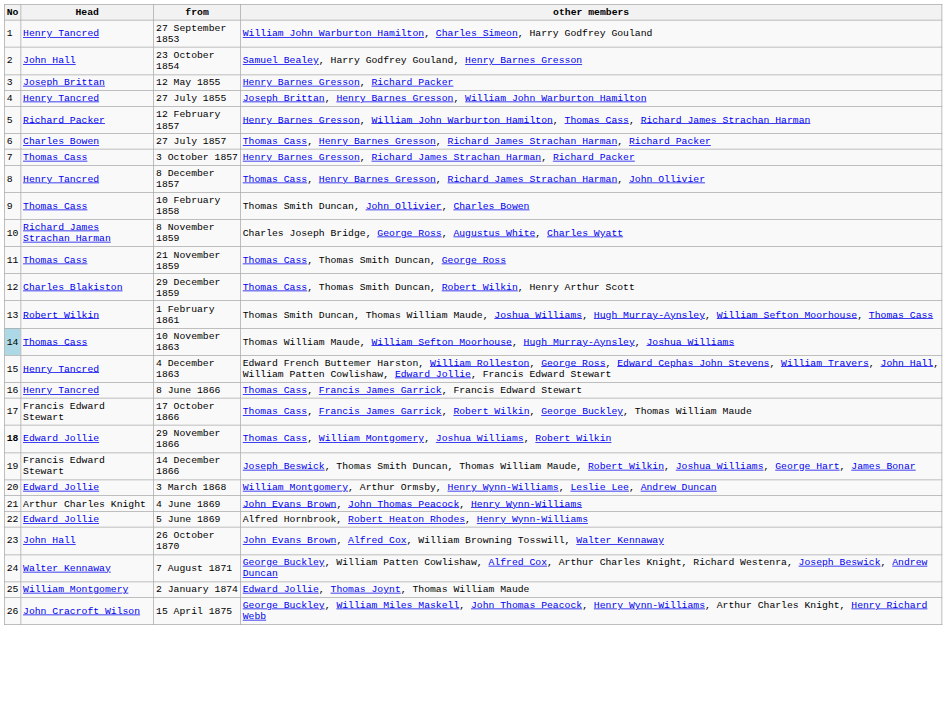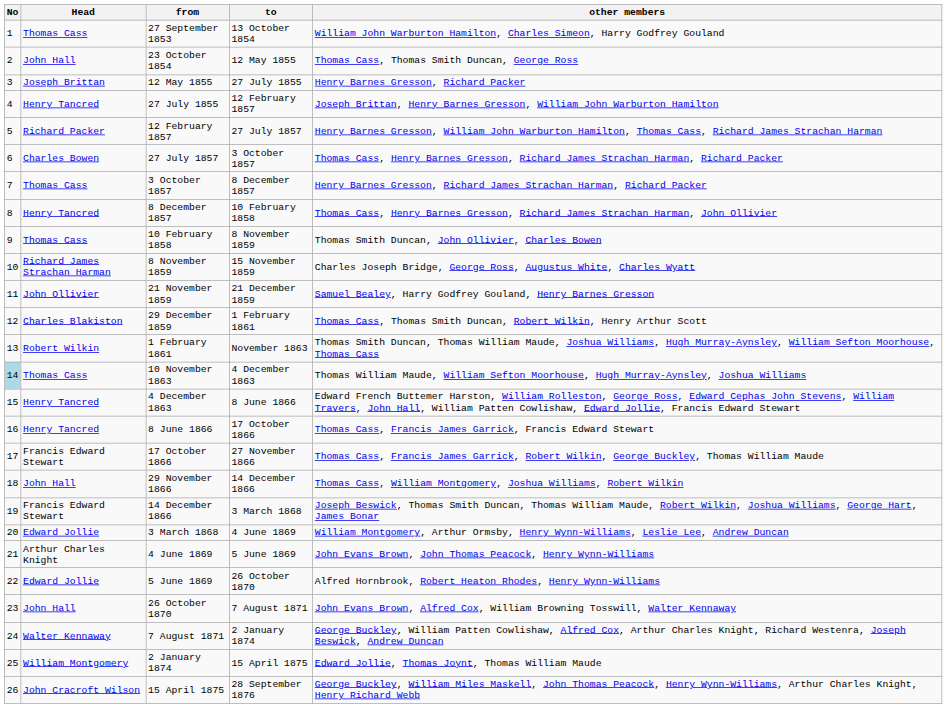+ column: to | 13 October 1854 | 12 May 1855 | 27 July 1855 | 12 February 1857 | 27 July 1857 | 3 October 1857 | 8 December 1857 | 10 February 1858 | 8 November 1859 | 15 November 1859 | 21 December 1859 | 1 February 1861 | November 1863 | 4 December 1863 | 8 June 1866 | 17 October 1866 | 27 November 1866 | 14 December 1866 | 3 March 1868 | 4 June 1869 | 5 June 1869 | 26 October 1870 | 7 August 1871 | 2 January 1874 | 15 April 1875 | 28 September 1876
27 September 1853 | Head: Henry Tancred -> Thomas Cass
23 October 1854 | other members: Samuel Bealey, Harry Godfrey Gouland, Henry Barnes Gresson -> Thomas Cass, Thomas Smith Duncan, George Ross
21 November 1859 | Head: Thomas Cass -> John Ollivier
21 November 1859 | other members: Thomas Cass, Thomas Smith Duncan, George Ross -> Samuel Bealey, Harry Godfrey Gouland, Henry Barnes Gresson
29 November 1866 | No: bold -> normal
29 November 1866 | Head: Edward Jollie -> John Hall
